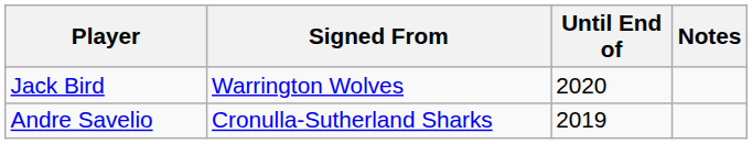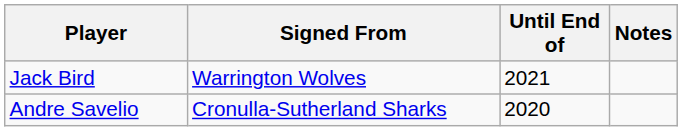Jack Bird | Until End of: 2020 -> 2021
Andre Savelio | Until End of: 2019 -> 2020
